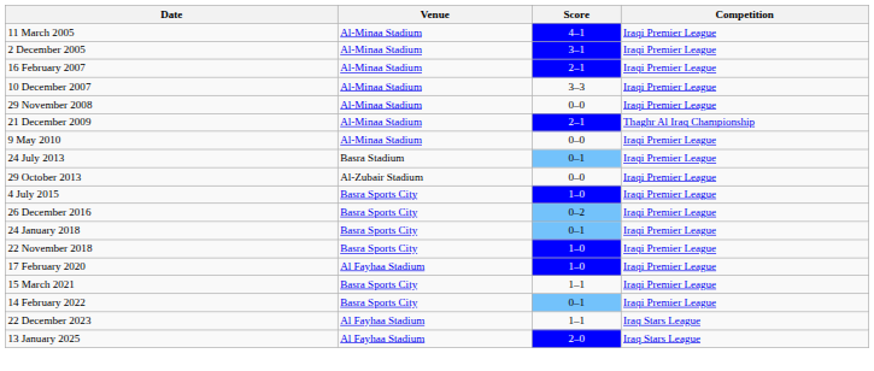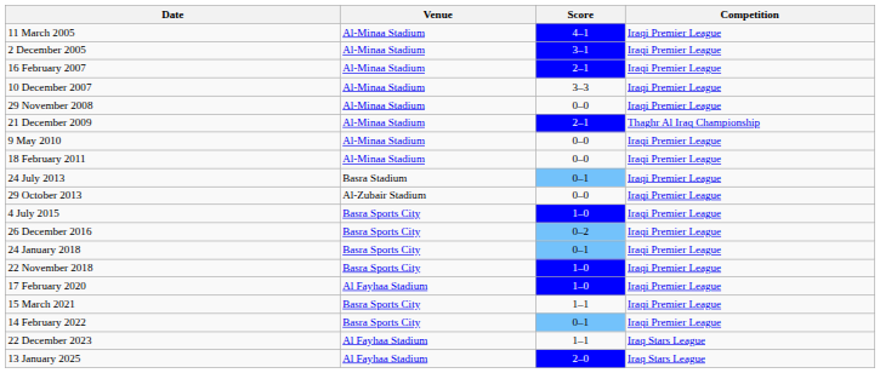+ row: 18 February 2011 | Al-Minaa Stadium | 0–0 | Iraqi Premier League
